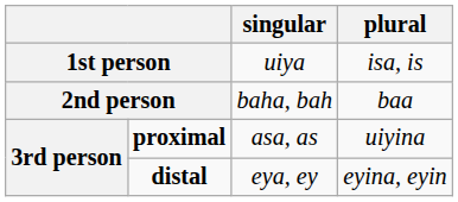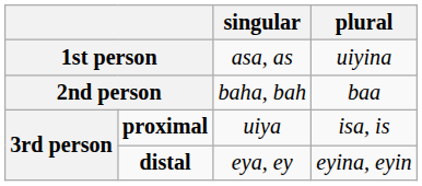1st person | singular: uiya -> asa, as
1st person | plural: isa, is -> uiyina
proximal | singular: asa, as -> uiya
proximal | plural: uiyina -> isa, is
